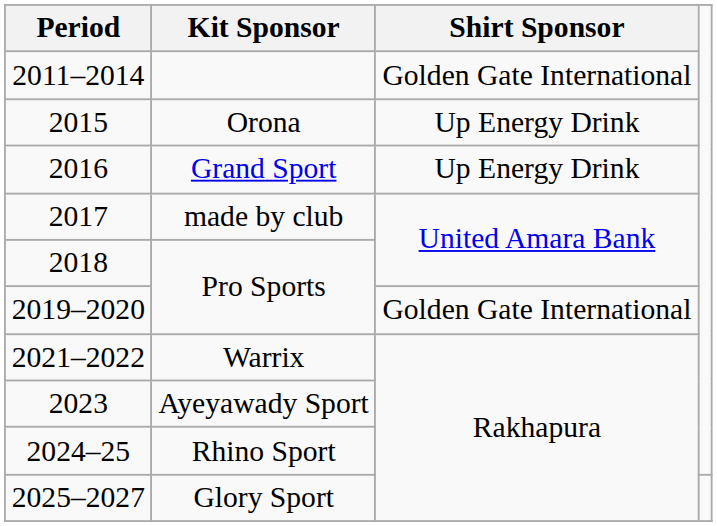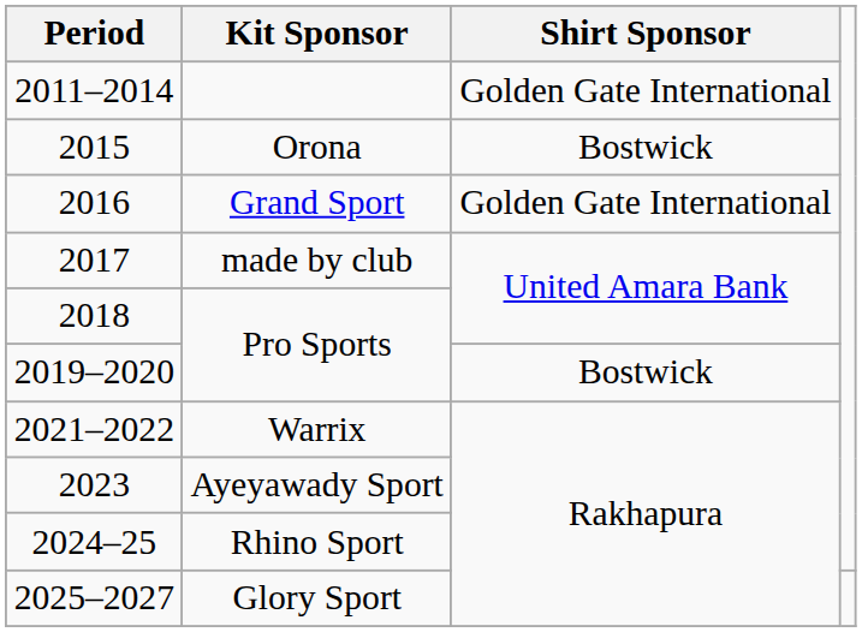Orona | Shirt Sponsor: Up Energy Drink -> Bostwick
Grand Sport | Shirt Sponsor: Up Energy Drink -> Golden Gate International
2019–2020 / Pro Sports | Shirt Sponsor: Golden Gate International -> Bostwick
